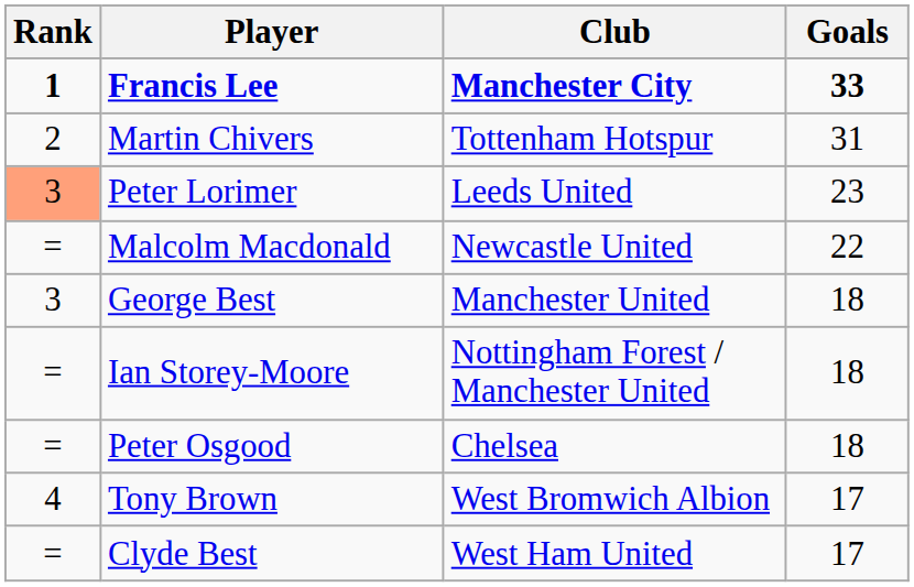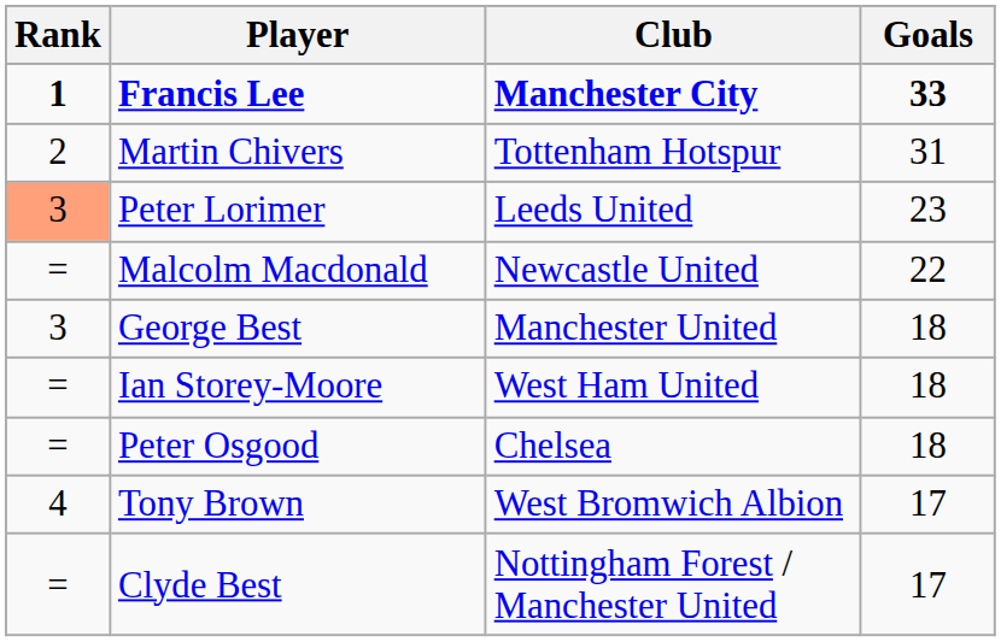Ian Storey-Moore | Club: Nottingham Forest / Manchester United -> West Ham United
Clyde Best | Club: West Ham United -> Nottingham Forest / Manchester United
